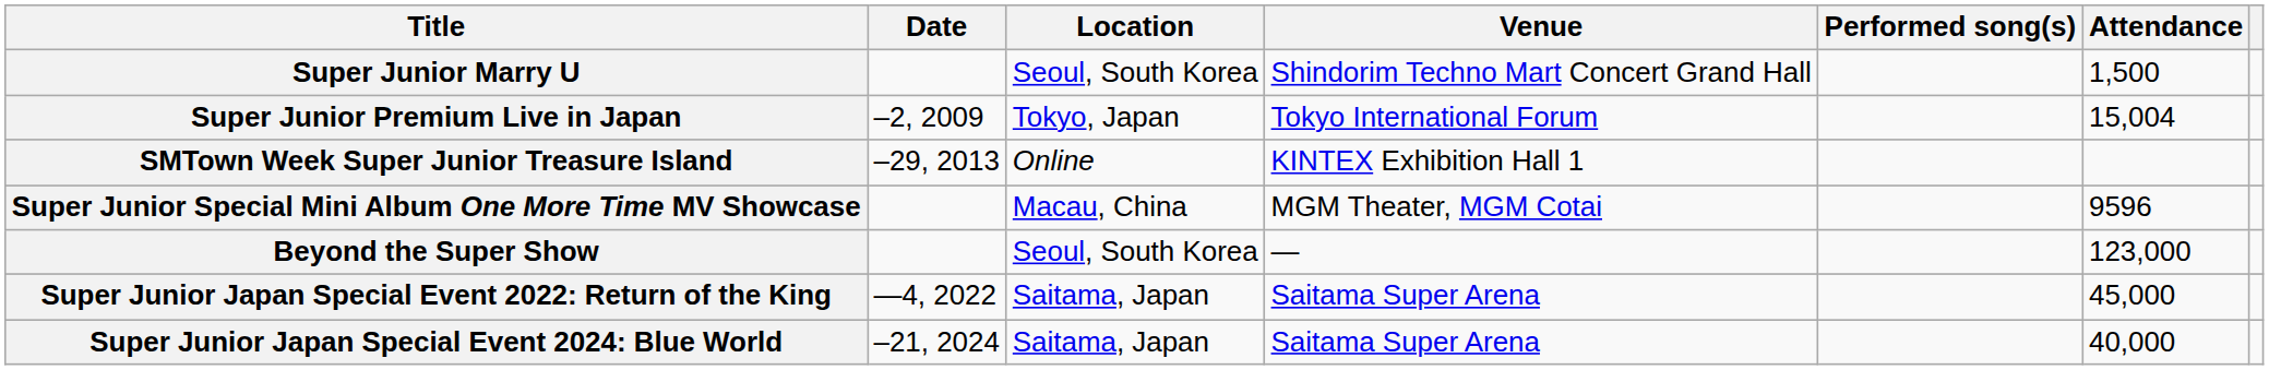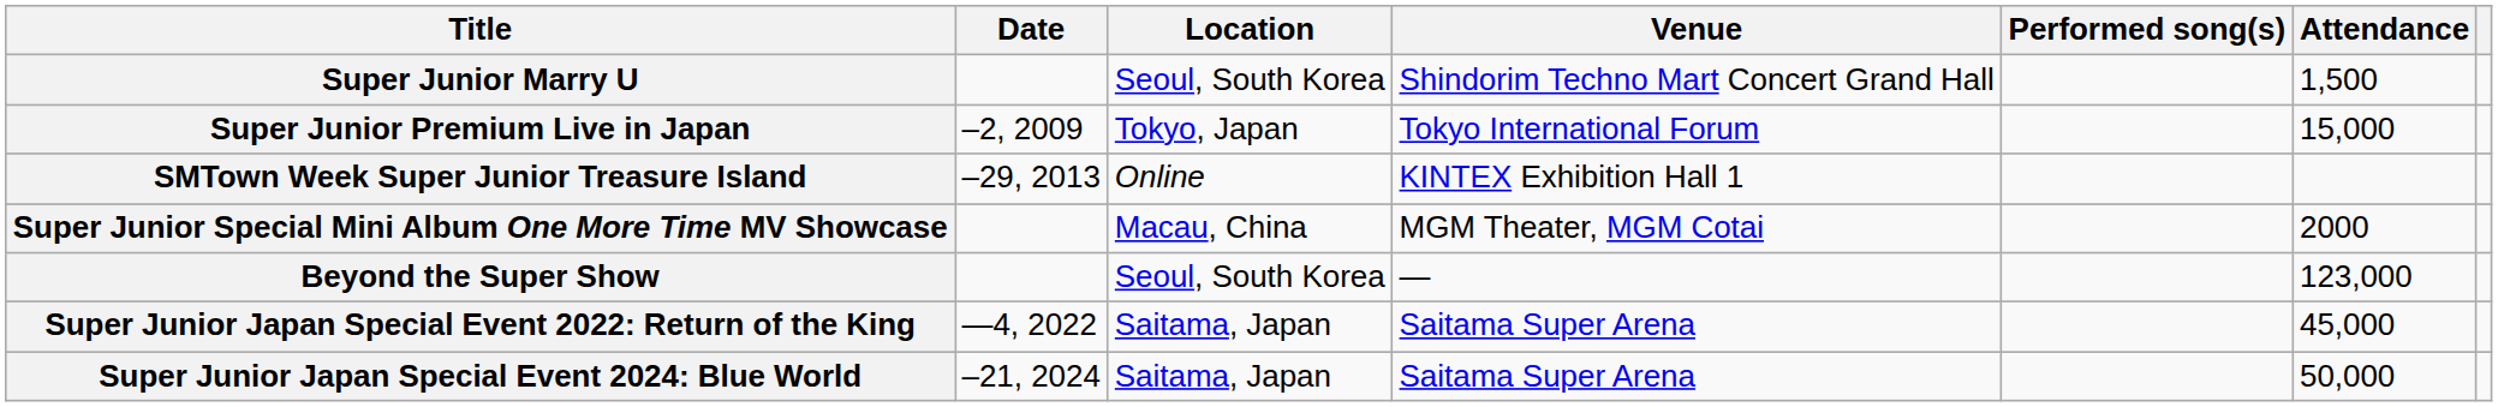Super Junior Premium Live in Japan | Attendance: 15,004 -> 15,000
Super Junior Special Mini Album One More Time MV Showcase | Attendance: 9596 -> 2000
Super Junior Japan Special Event 2024: Blue World | Attendance: 40,000 -> 50,000
